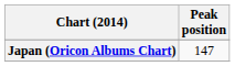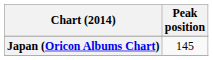Japan (Oricon Albums Chart) | Peak position: 147 -> 145
